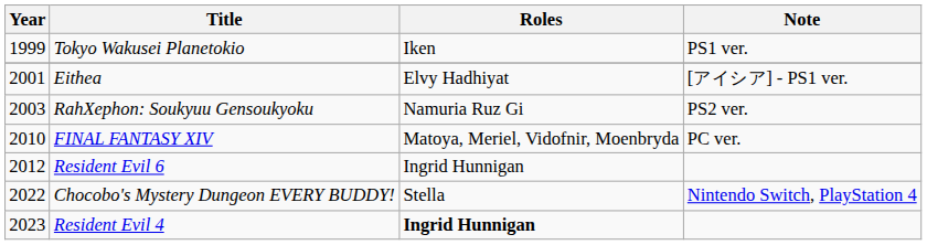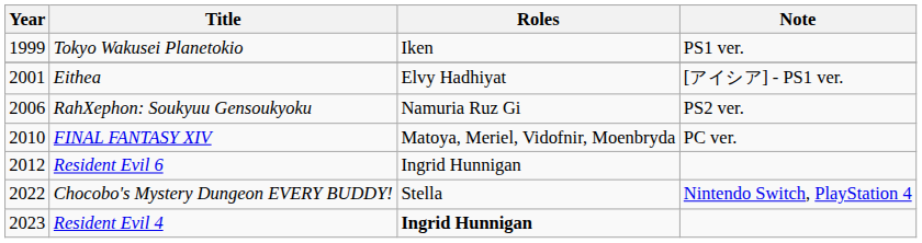RahXephon: Soukyuu Gensoukyoku | Year: 2003 -> 2006
